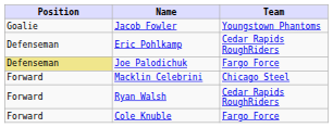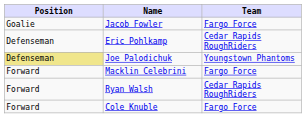Jacob Fowler | Team: Youngstown Phantoms -> Fargo Force
Joe Palodichuk | Team: Fargo Force -> Youngstown Phantoms
Macklin Celebrini | Team: Chicago Steel -> Fargo Force
